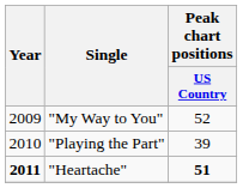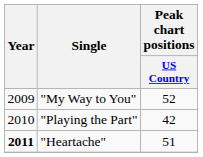"Playing the Part" | Peak chart positions / US Country: 39 -> 42
"Heartache" | Peak chart positions / US Country: bold -> normal
